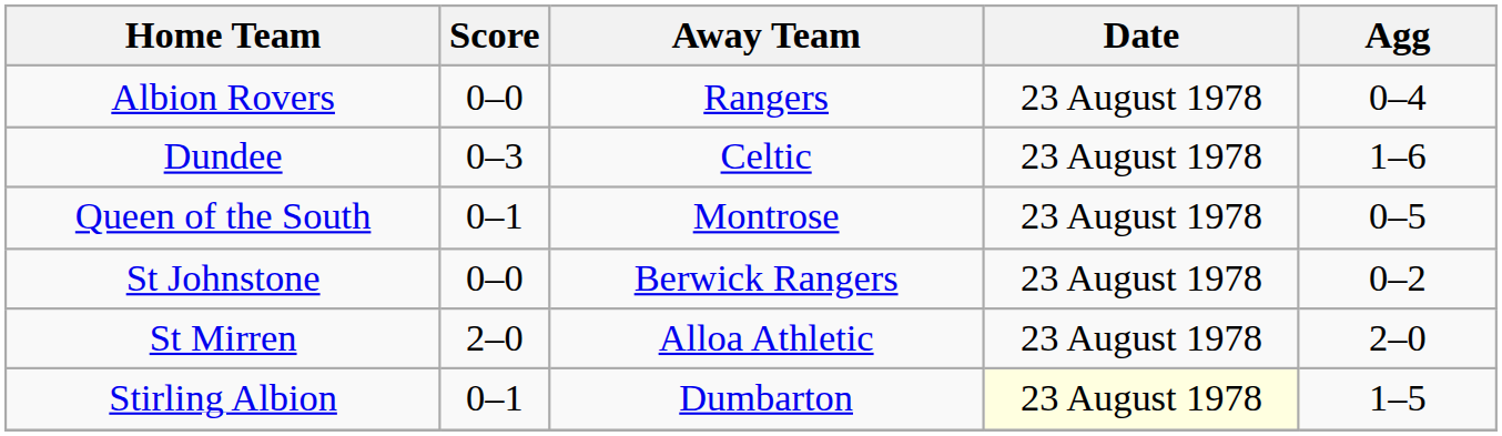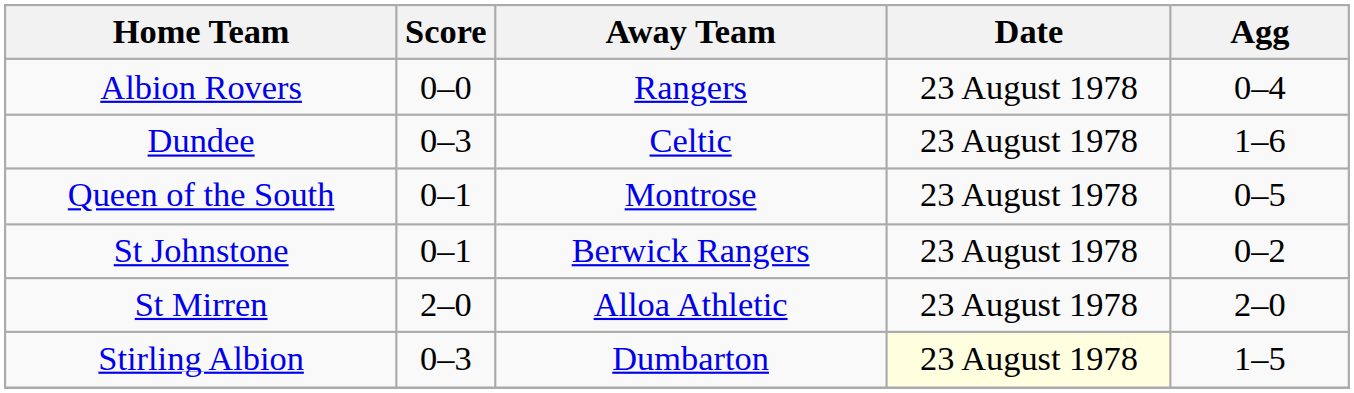St Johnstone | Score: 0–0 -> 0–1
Stirling Albion | Score: 0–1 -> 0–3
